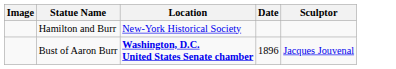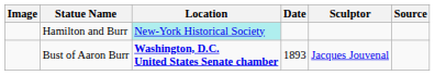+ column: Source
Hamilton and Burr | Location: no background -> paleturquoise background
Bust of Aaron Burr | Date: 1896 -> 1893
